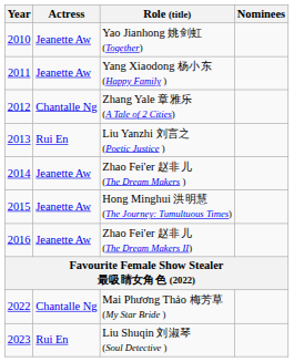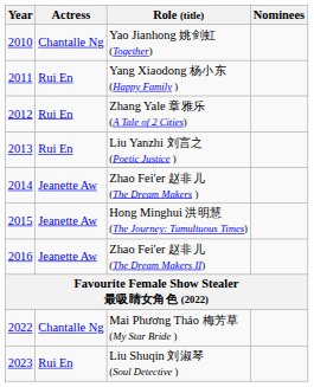Yao Jianhong 姚剑虹 (Together) | Actress: Jeanette Aw -> Chantalle Ng
Yang Xiaodong 杨小东 (Happy Family ) | Actress: Jeanette Aw -> Rui En
Zhang Yale 章雅乐 (A Tale of 2 Cities) | Actress: Chantalle Ng -> Rui En
